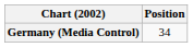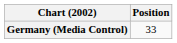Germany (Media Control) | Position: 34 -> 33
